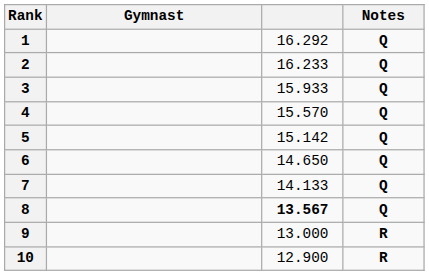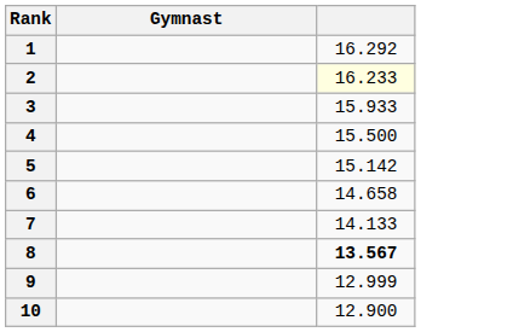- column: Notes | Q | Q | Q | Q | Q | Q | Q | Q | R | R
2 | column 3: no background -> lightyellow background
4 | column 3: 15.570 -> 15.500
6 | column 3: 14.650 -> 14.658
9 | column 3: 13.000 -> 12.999
